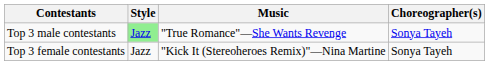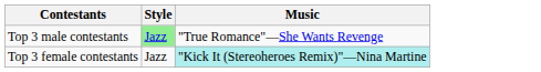- column: Choreographer(s) | Sonya Tayeh | Sonya Tayeh
Top 3 female contestants | Music: no background -> paleturquoise background
